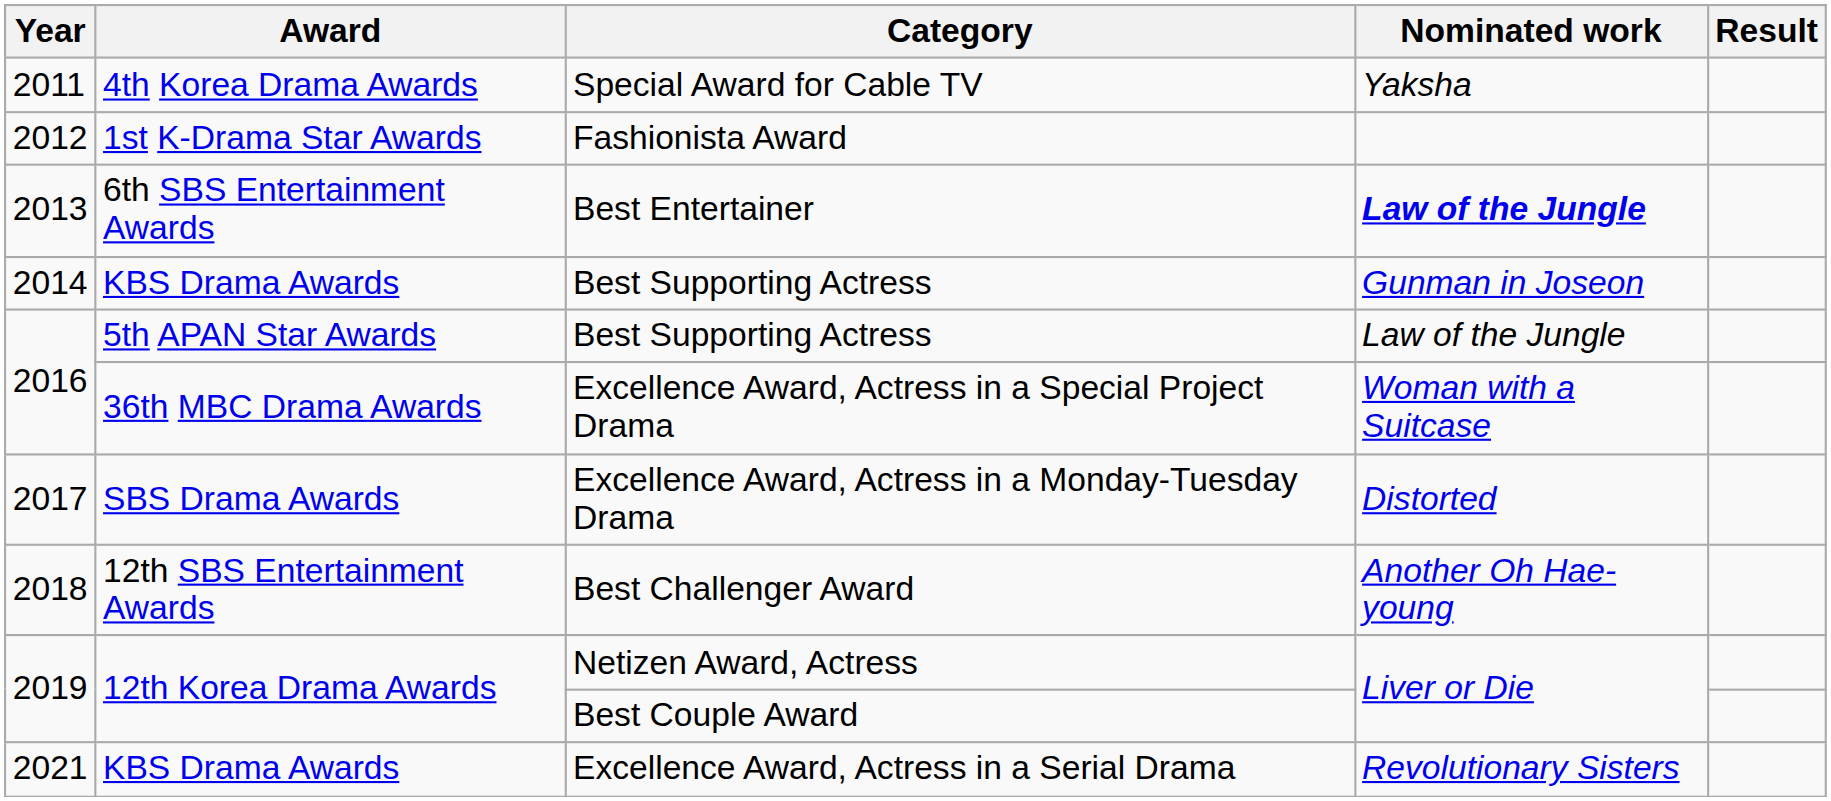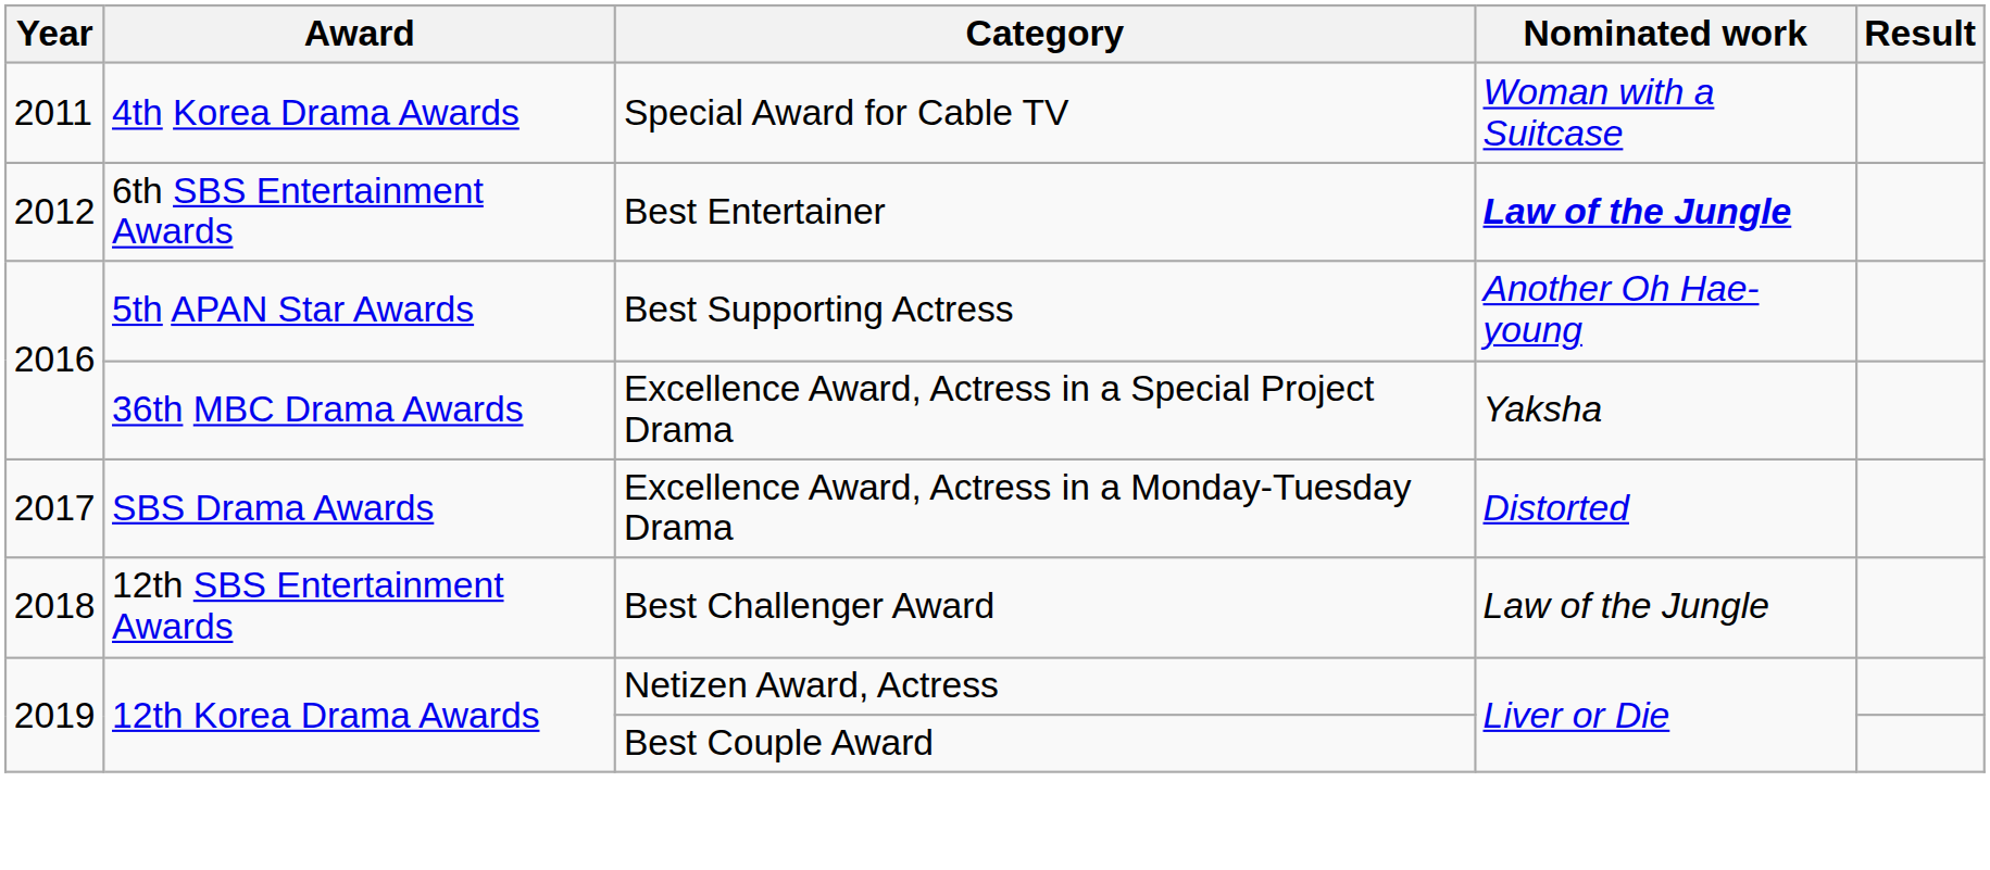Special Award for Cable TV | Nominated work: Yaksha -> Woman with a Suitcase
- row: 2012 | 1st K-Drama Star Awards | Fashionista Award
Best Entertainer | Year: 2013 -> 2012
- row: 2014 | KBS Drama Awards | Best Supporting Actress | Gunman in Joseon
5th APAN Star Awards / Best Supporting Actress | Nominated work: Law of the Jungle -> Another Oh Hae-young
Excellence Award, Actress in a Special Project Drama | Nominated work: Woman with a Suitcase -> Yaksha
Best Challenger Award | Nominated work: Another Oh Hae-young -> Law of the Jungle
- row: 2021 | KBS Drama Awards | Excellence Award, Actress in a Serial Drama | Revolutionary Sisters
